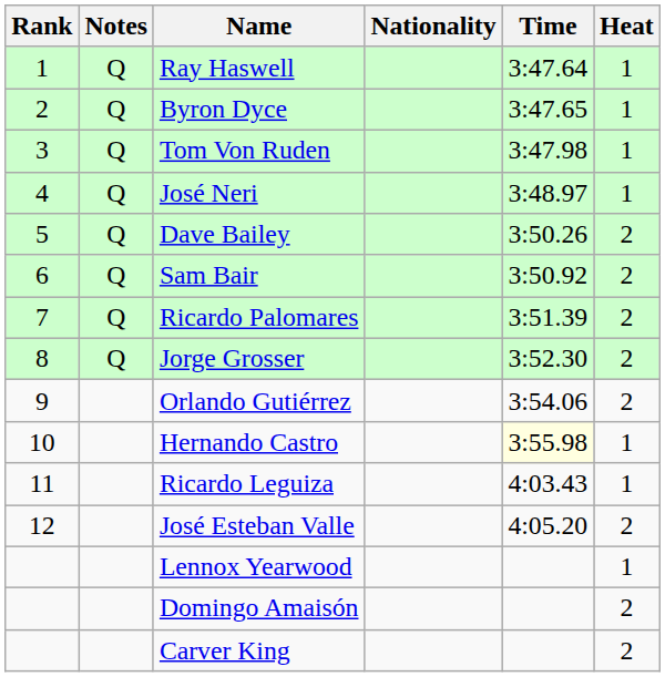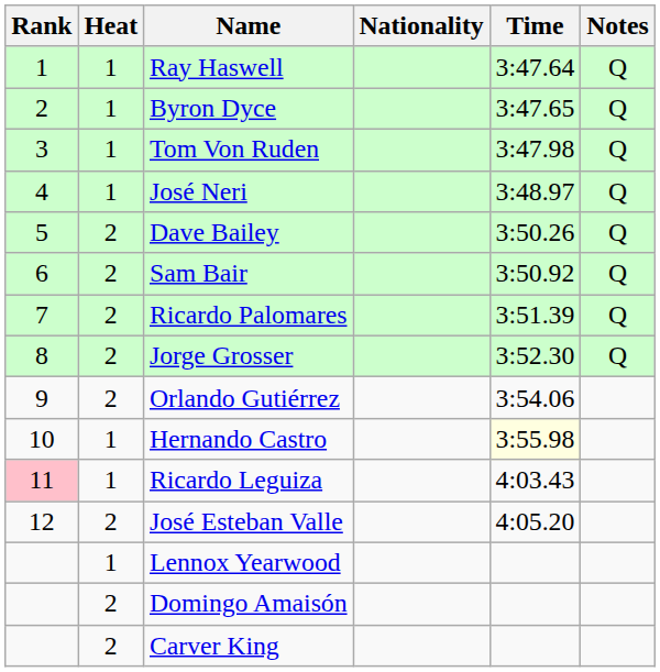columns swapped: Heat <-> Notes
Ricardo Leguiza | Rank: no background -> pink background
